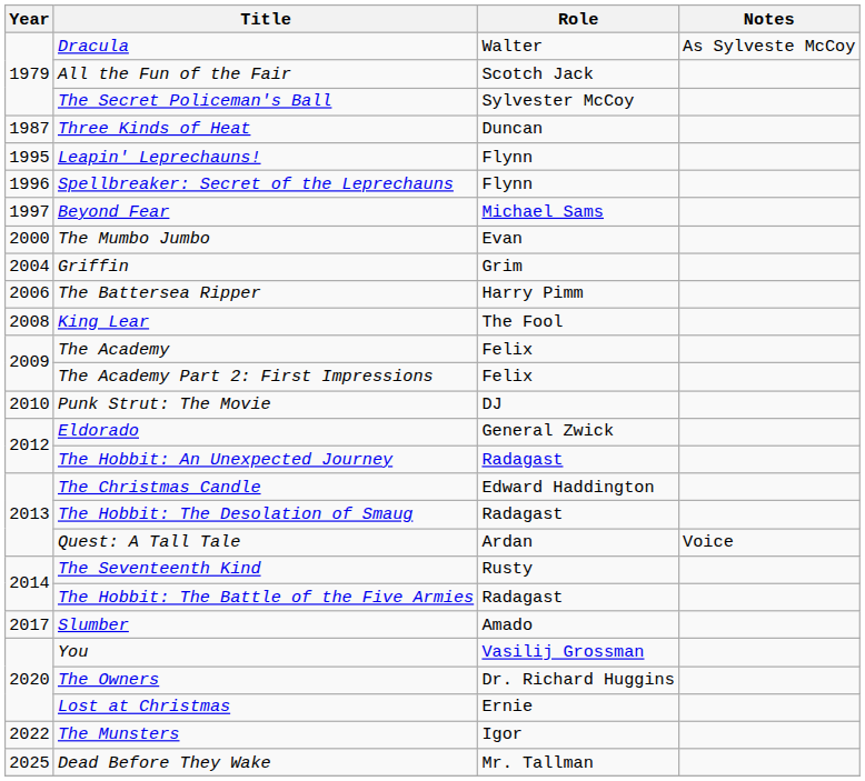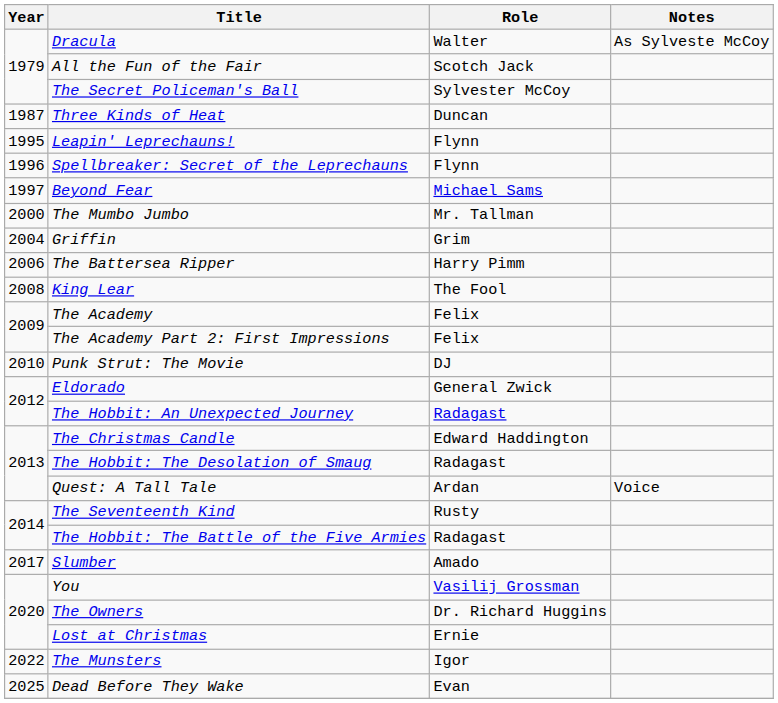The Mumbo Jumbo | Role: Evan -> Mr. Tallman
Dead Before They Wake | Role: Mr. Tallman -> Evan
